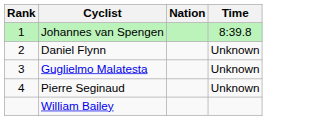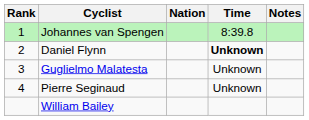+ column: Notes
Daniel Flynn | Time: normal -> bold
